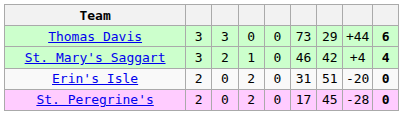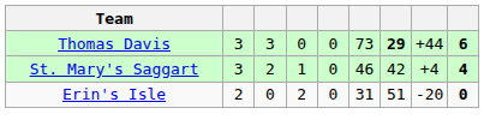Thomas Davis | column 7: normal -> bold
- row: St. Peregrine's | 2 | 0 | 2 | 0 | 17 | 45 | -28 | 0
